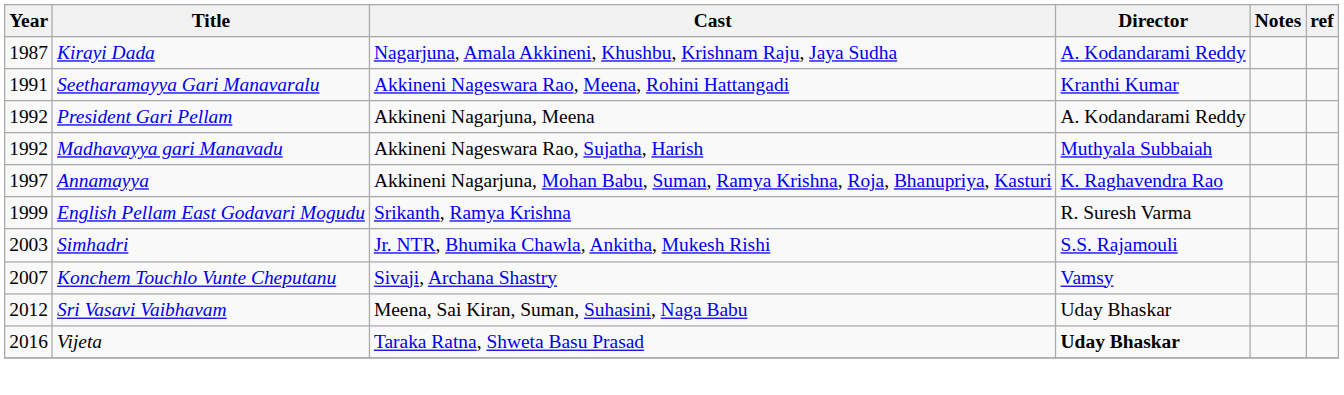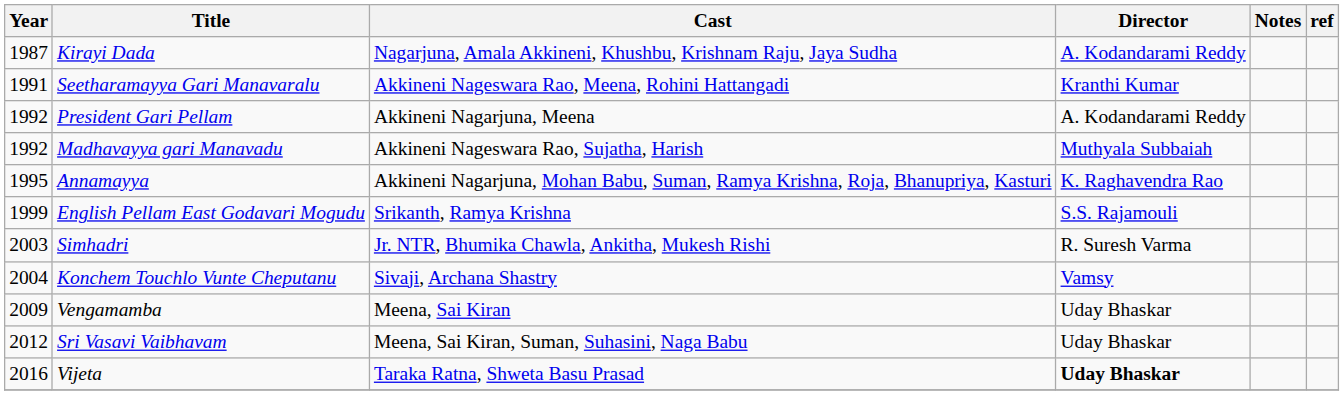Annamayya | Year: 1997 -> 1995
English Pellam East Godavari Mogudu | Director: R. Suresh Varma -> S.S. Rajamouli
Simhadri | Director: S.S. Rajamouli -> R. Suresh Varma
Konchem Touchlo Vunte Cheputanu | Year: 2007 -> 2004
+ row: 2009 | Vengamamba | Meena, Sai Kiran | Uday Bhaskar
